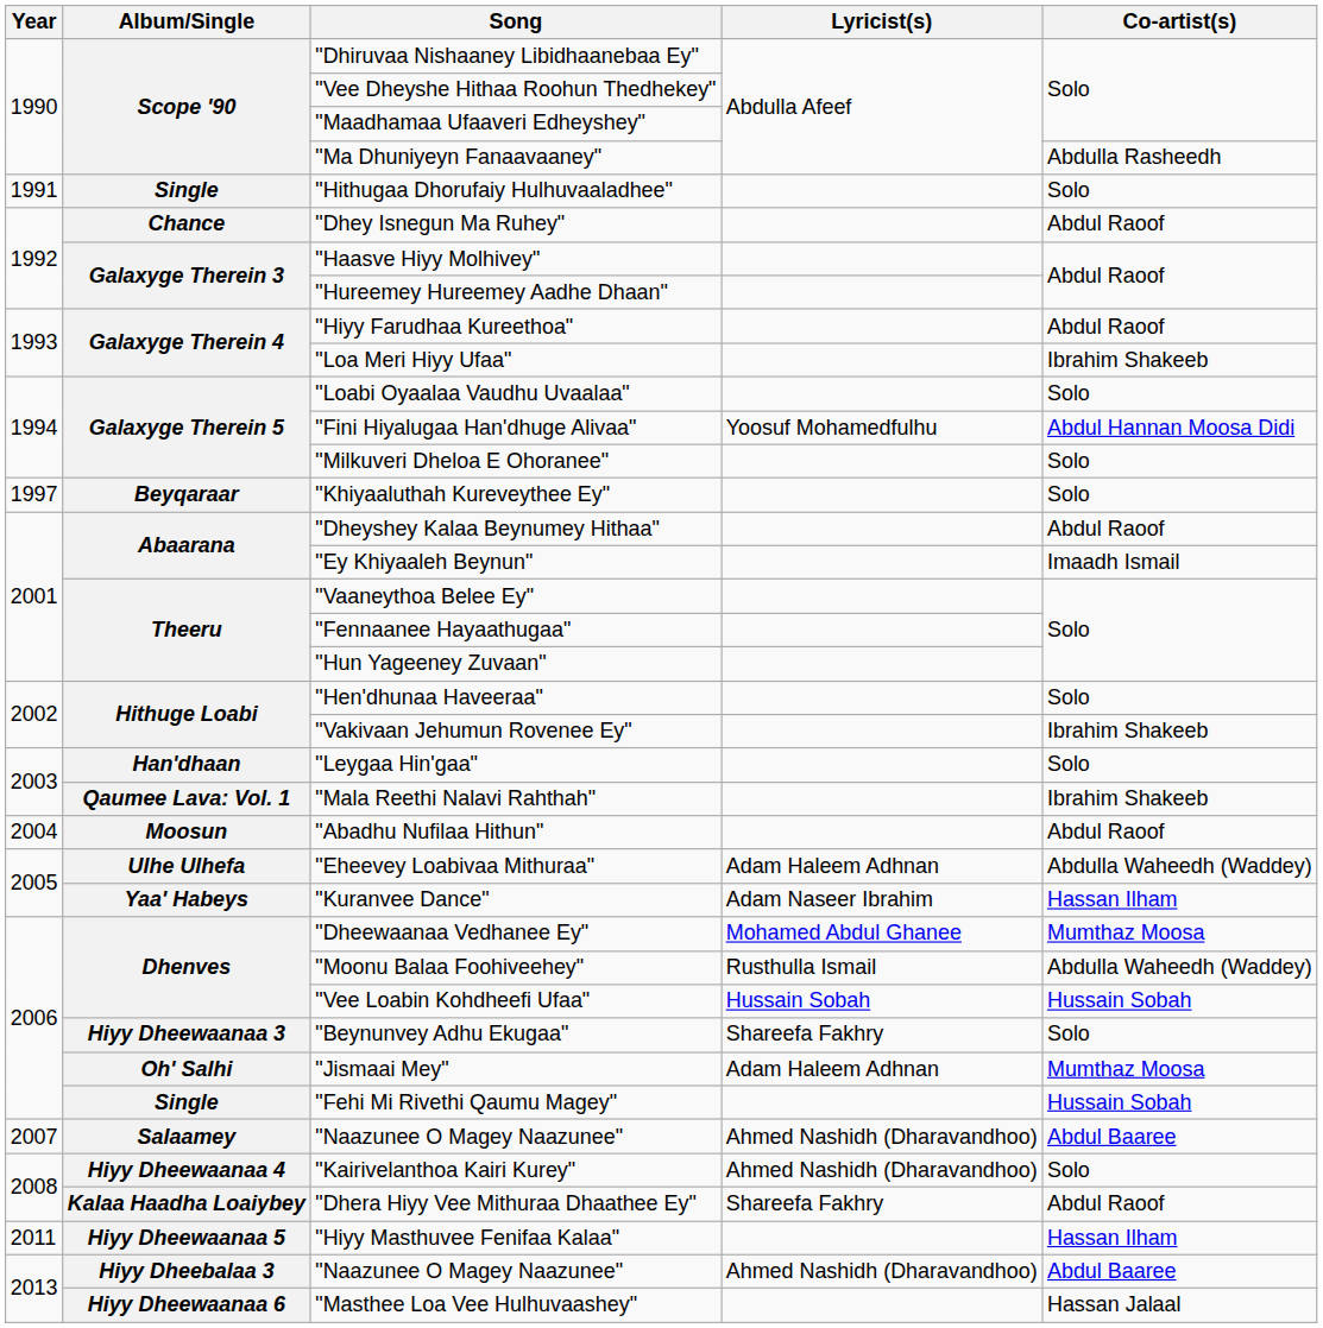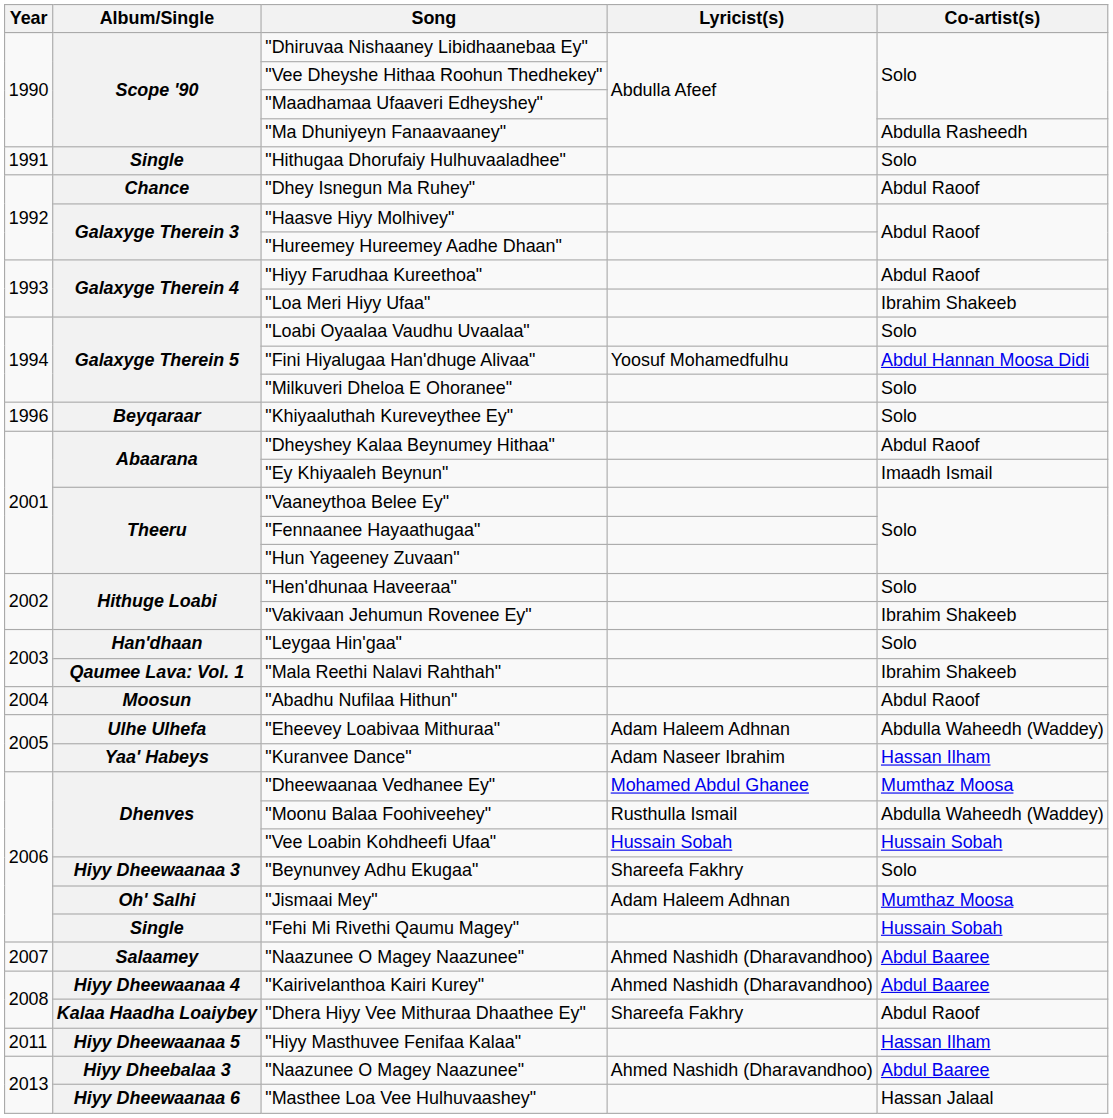"Khiyaaluthah Kureveythee Ey" | Year: 1997 -> 1996
"Kairivelanthoa Kairi Kurey" | Co-artist(s): Solo -> Abdul Baaree
